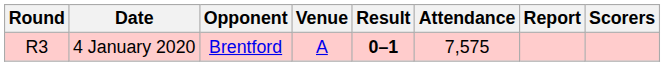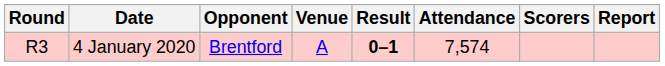columns swapped: Scorers <-> Report
4 January 2020 | Attendance: 7,575 -> 7,574
